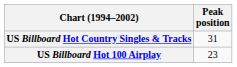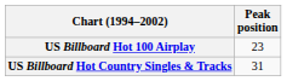rows swapped: US Billboard Hot Country Singles & Tracks <-> US Billboard Hot 100 Airplay
